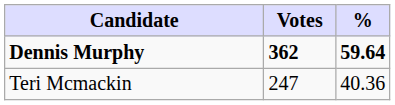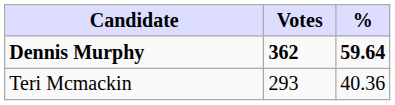Teri Mcmackin | Votes: 247 -> 293
